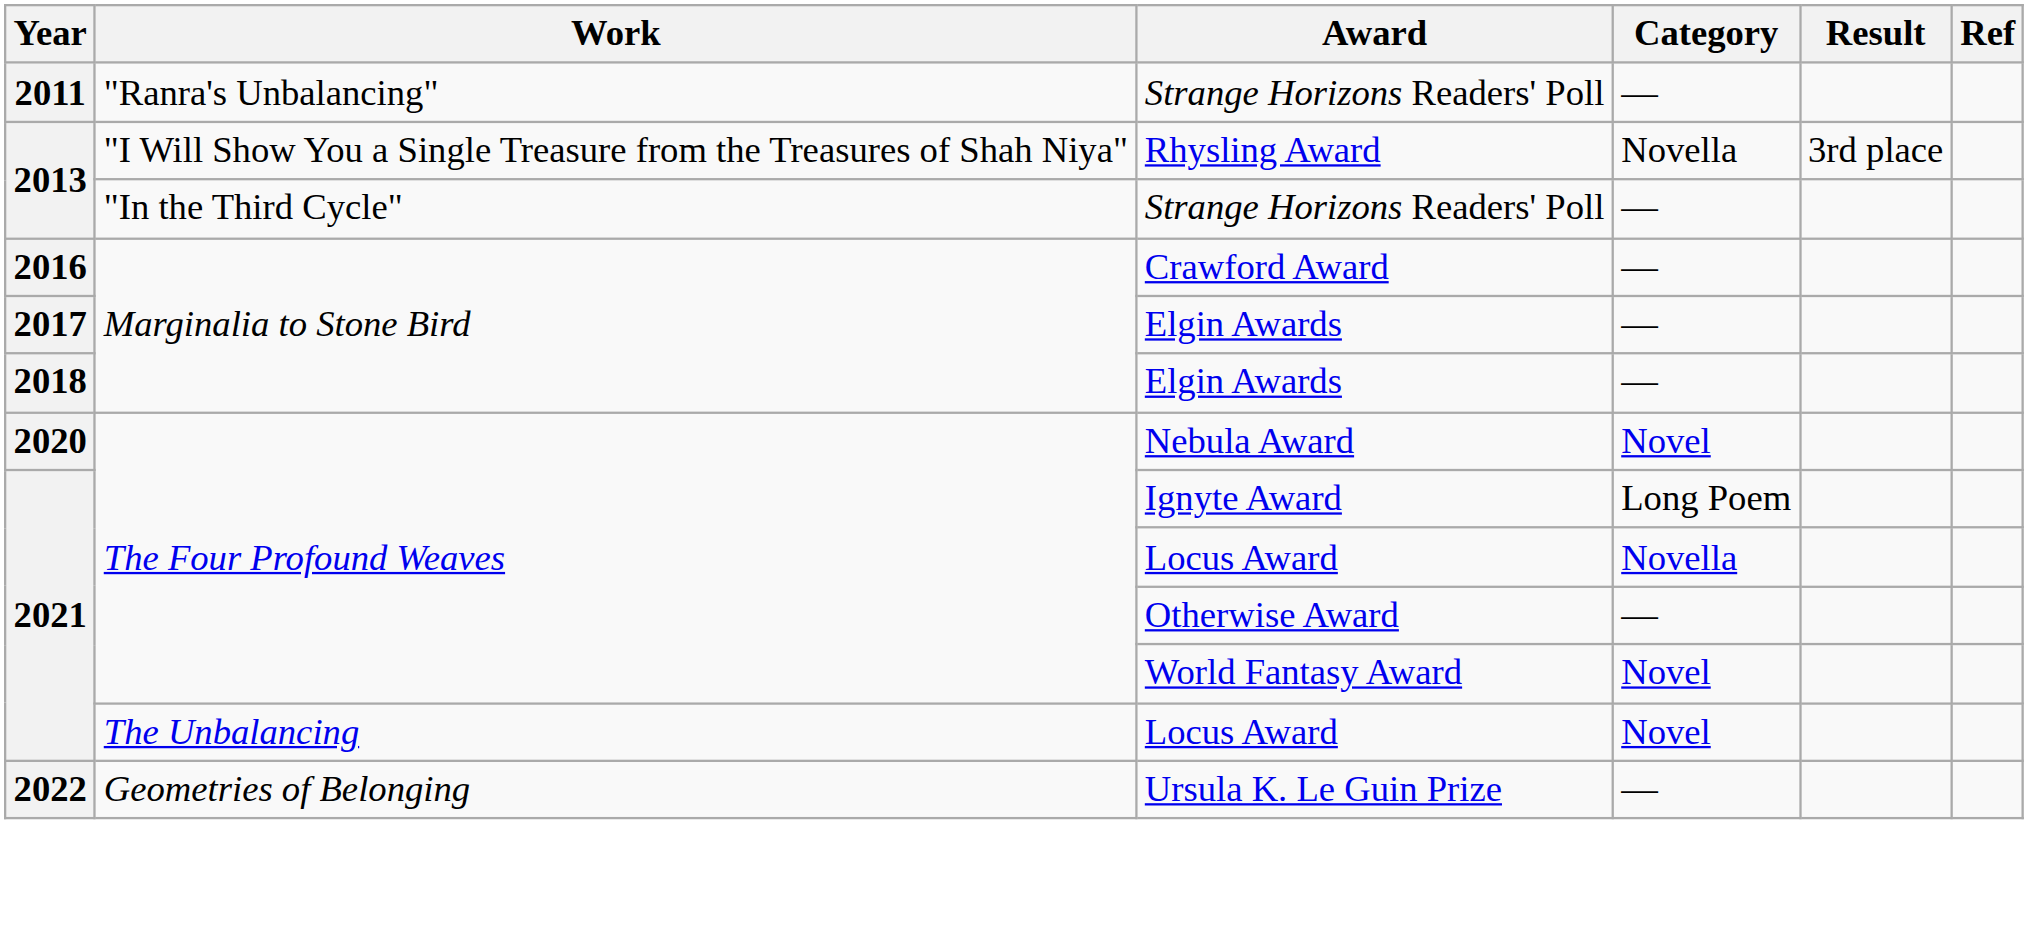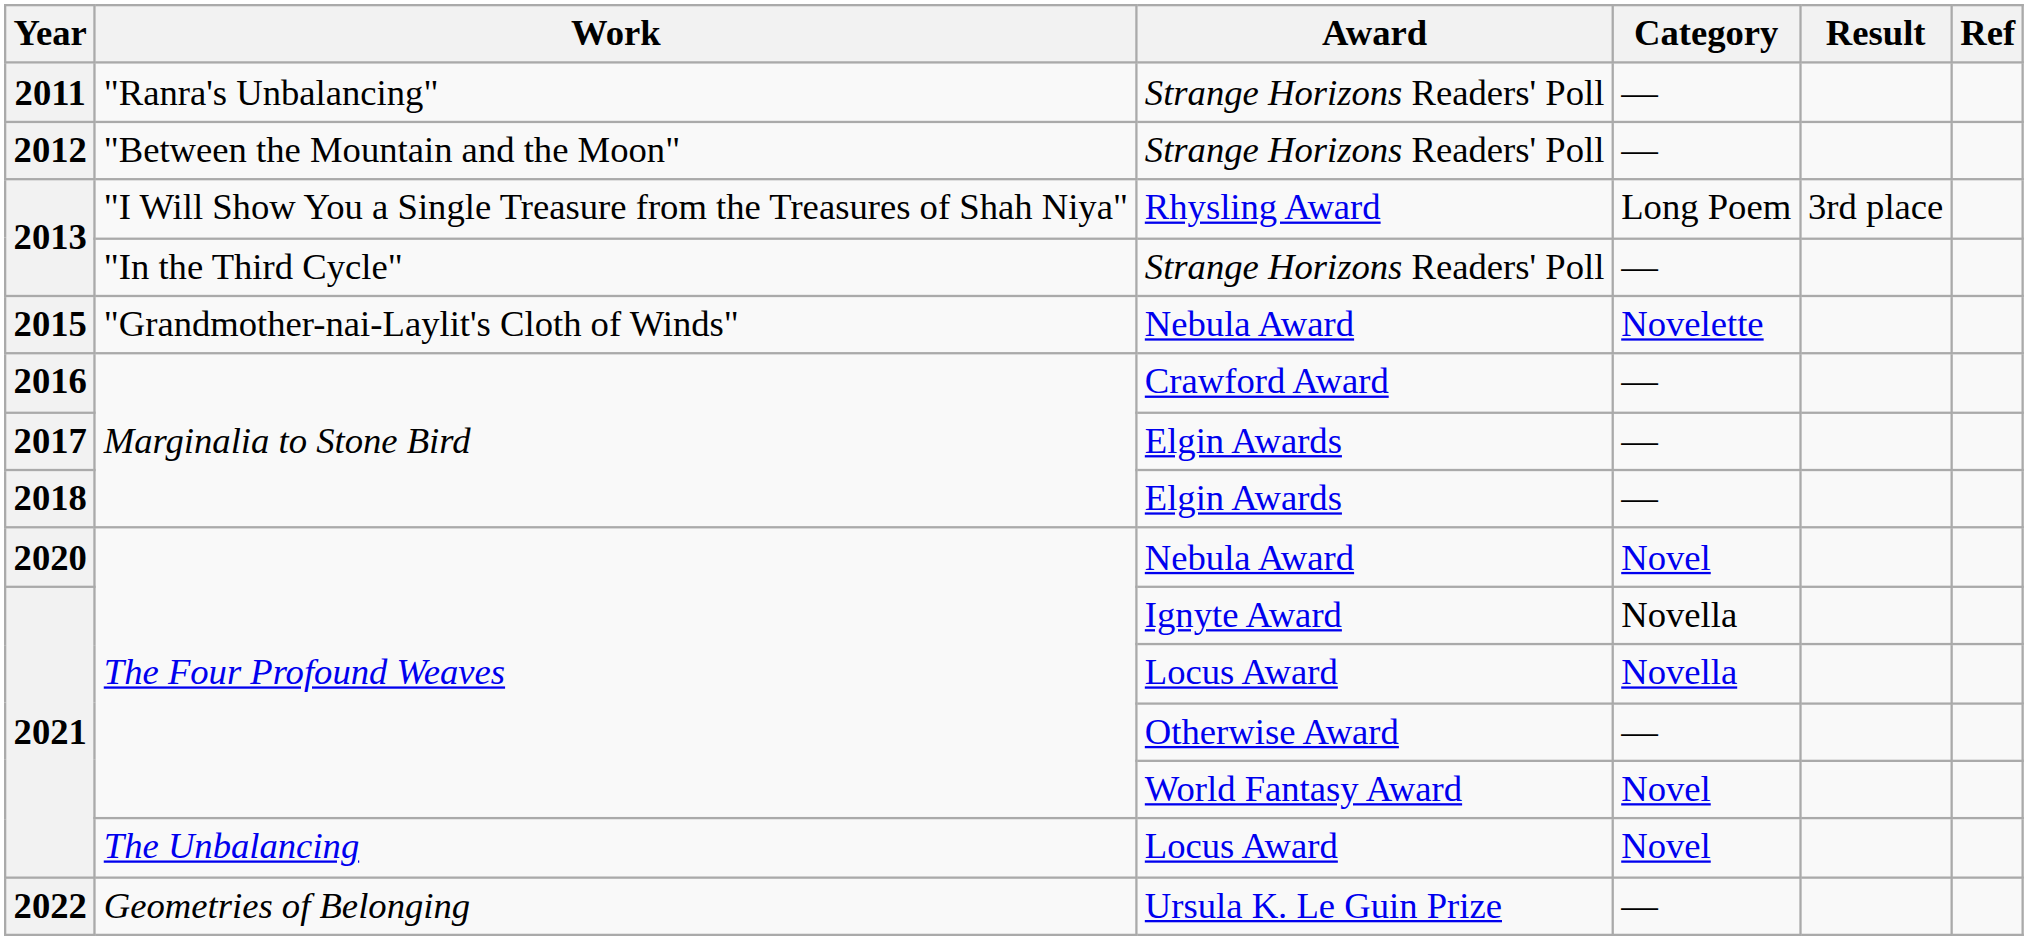+ row: 2012 | "Between the Mountain and the Moon" | Strange Horizons Readers' Poll | —
2013 / Rhysling Award | Category: Novella -> Long Poem
+ row: 2015 | "Grandmother-nai-Laylit's Cloth of Winds" | Nebula Award | Novelette
2021 / Ignyte Award | Category: Long Poem -> Novella
